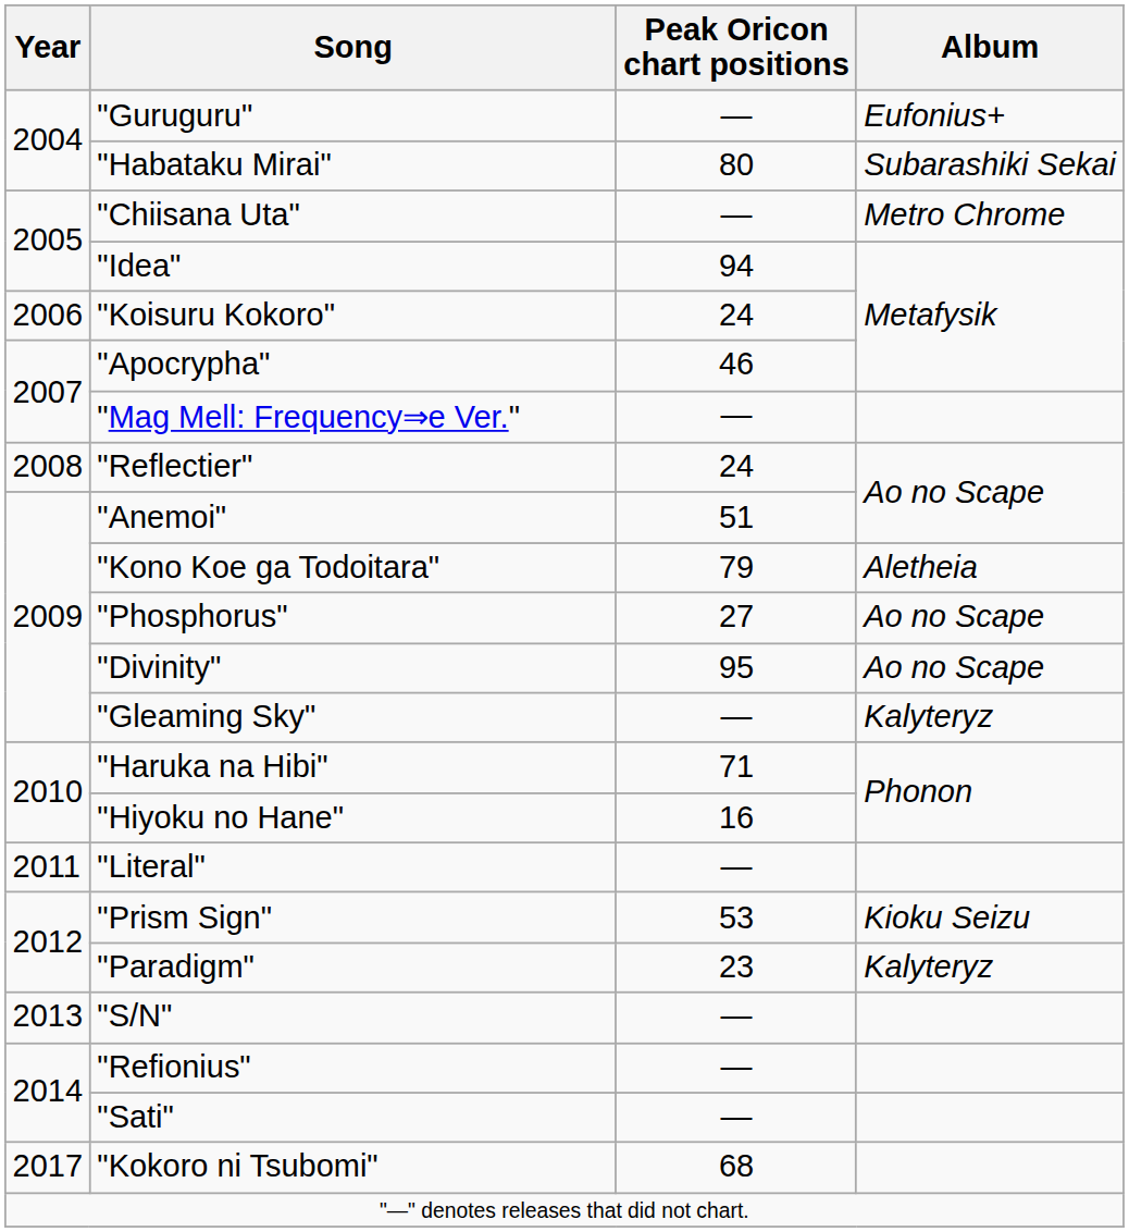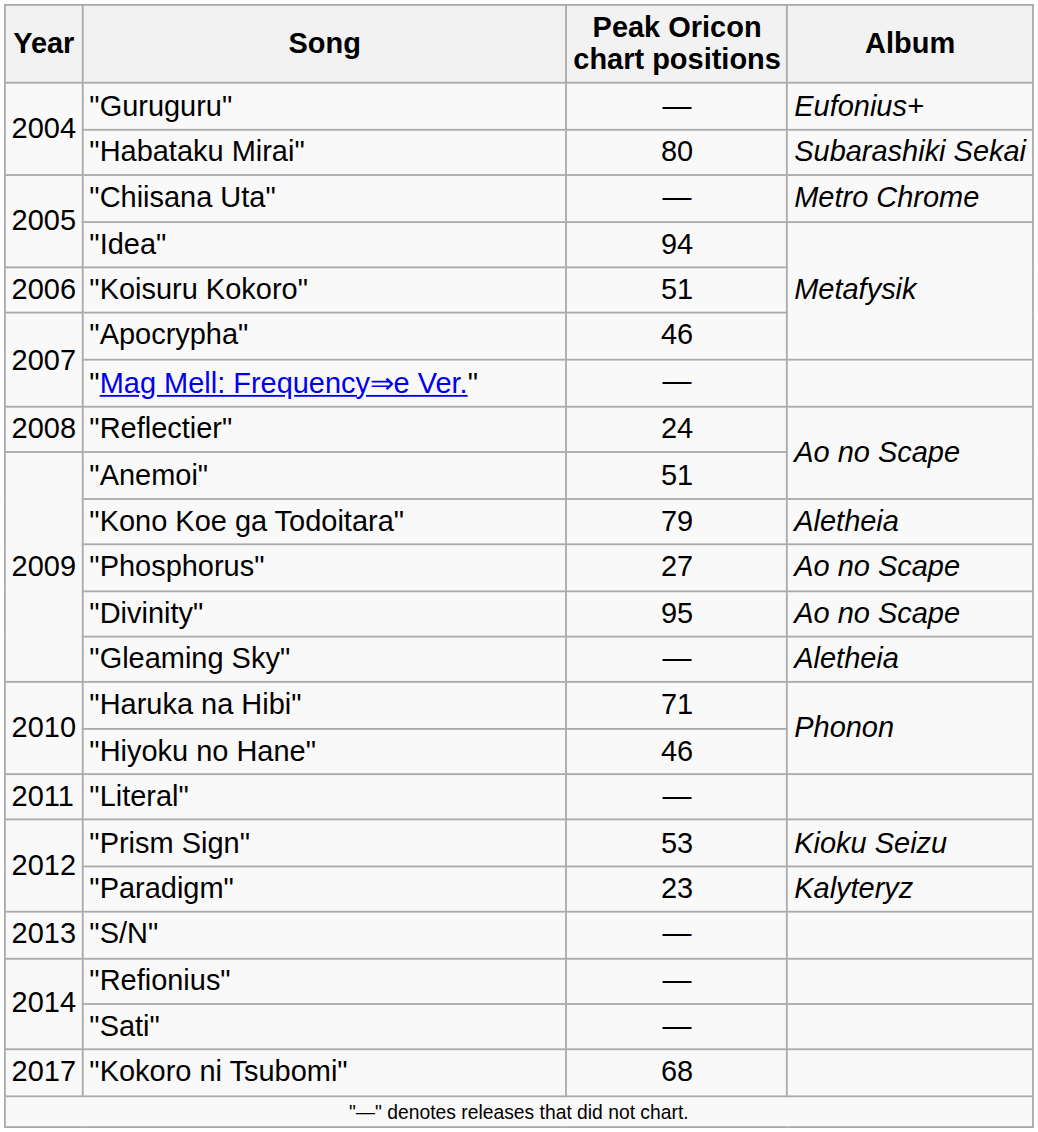"Koisuru Kokoro" | Peak Oricon chart positions: 24 -> 51
"Gleaming Sky" | Album: Kalyteryz -> Aletheia
"Hiyoku no Hane" | Peak Oricon chart positions: 16 -> 46
